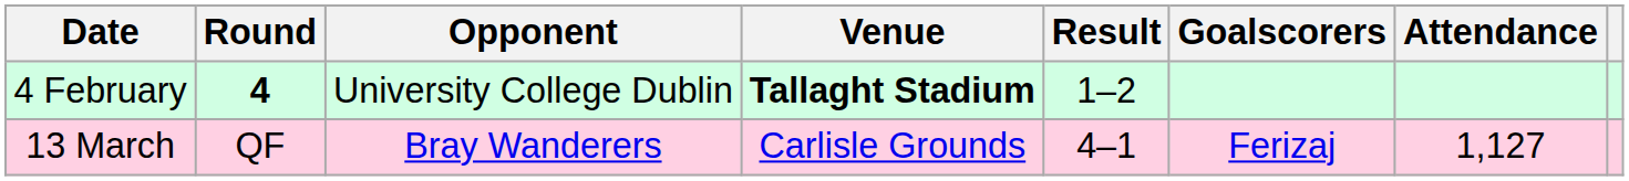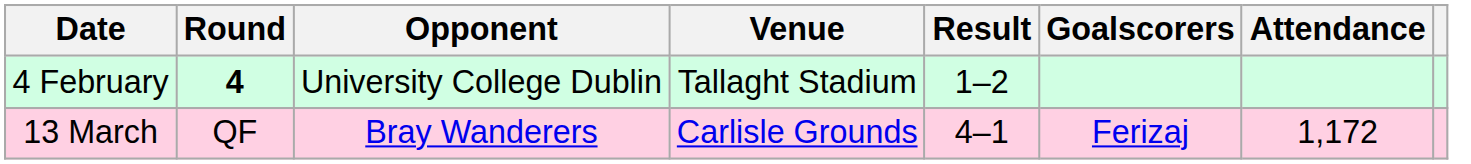4 February | Venue: bold -> normal
13 March | Attendance: 1,127 -> 1,172
